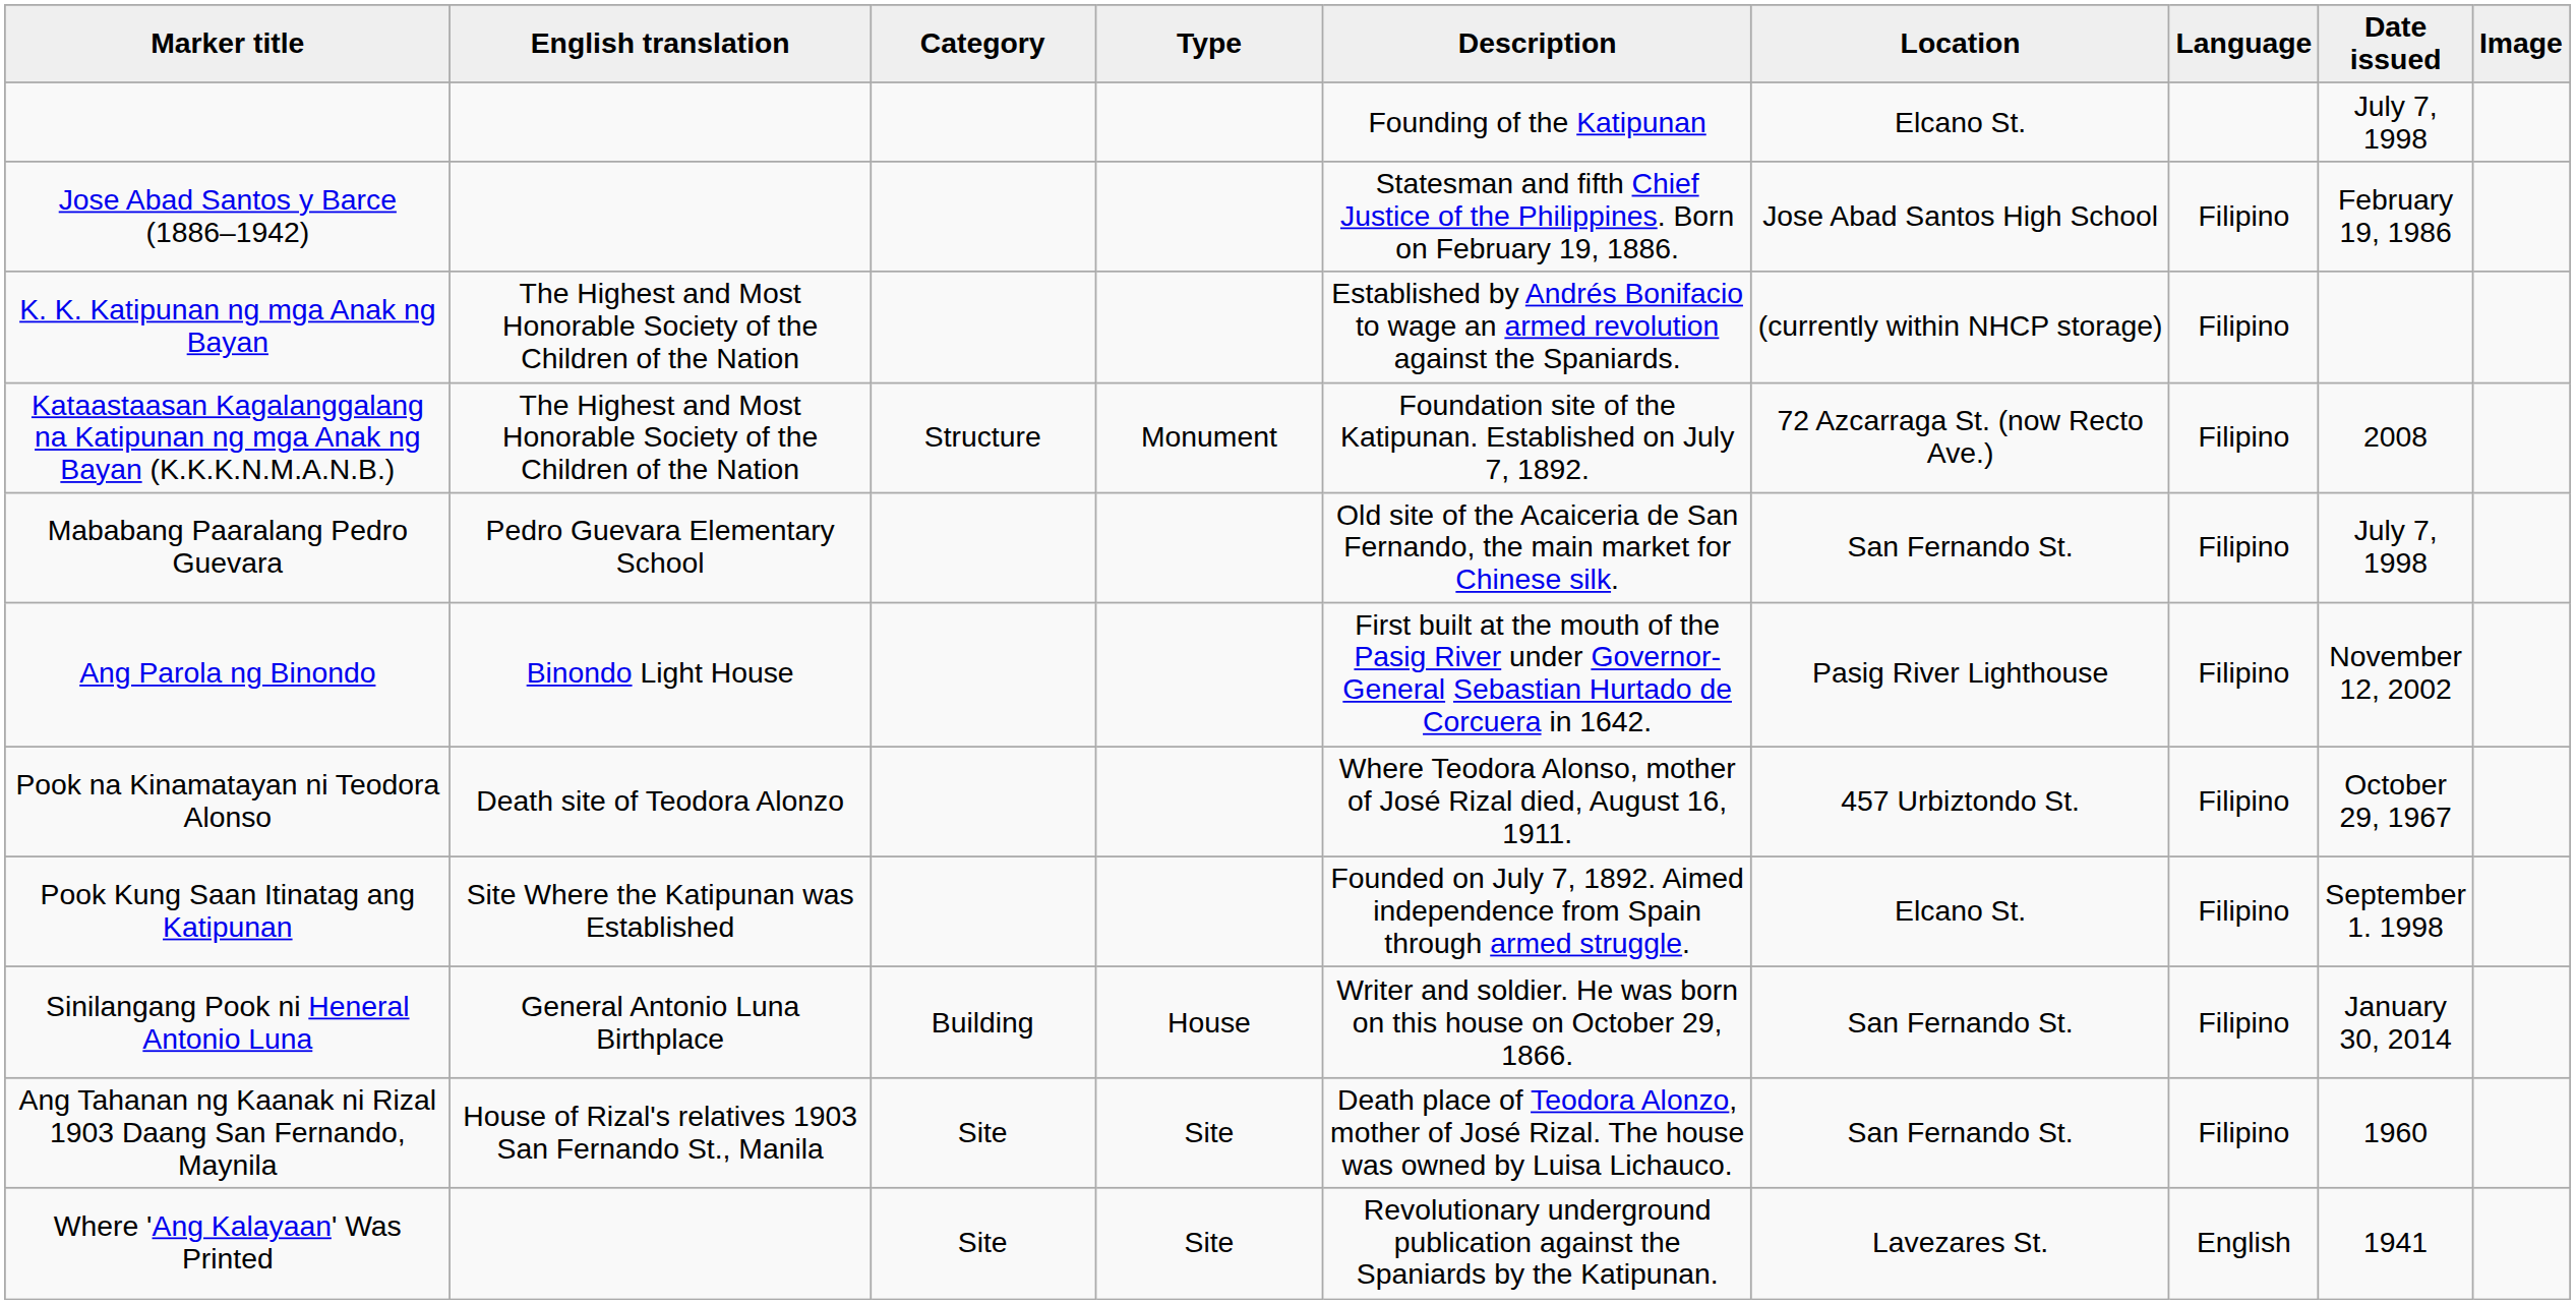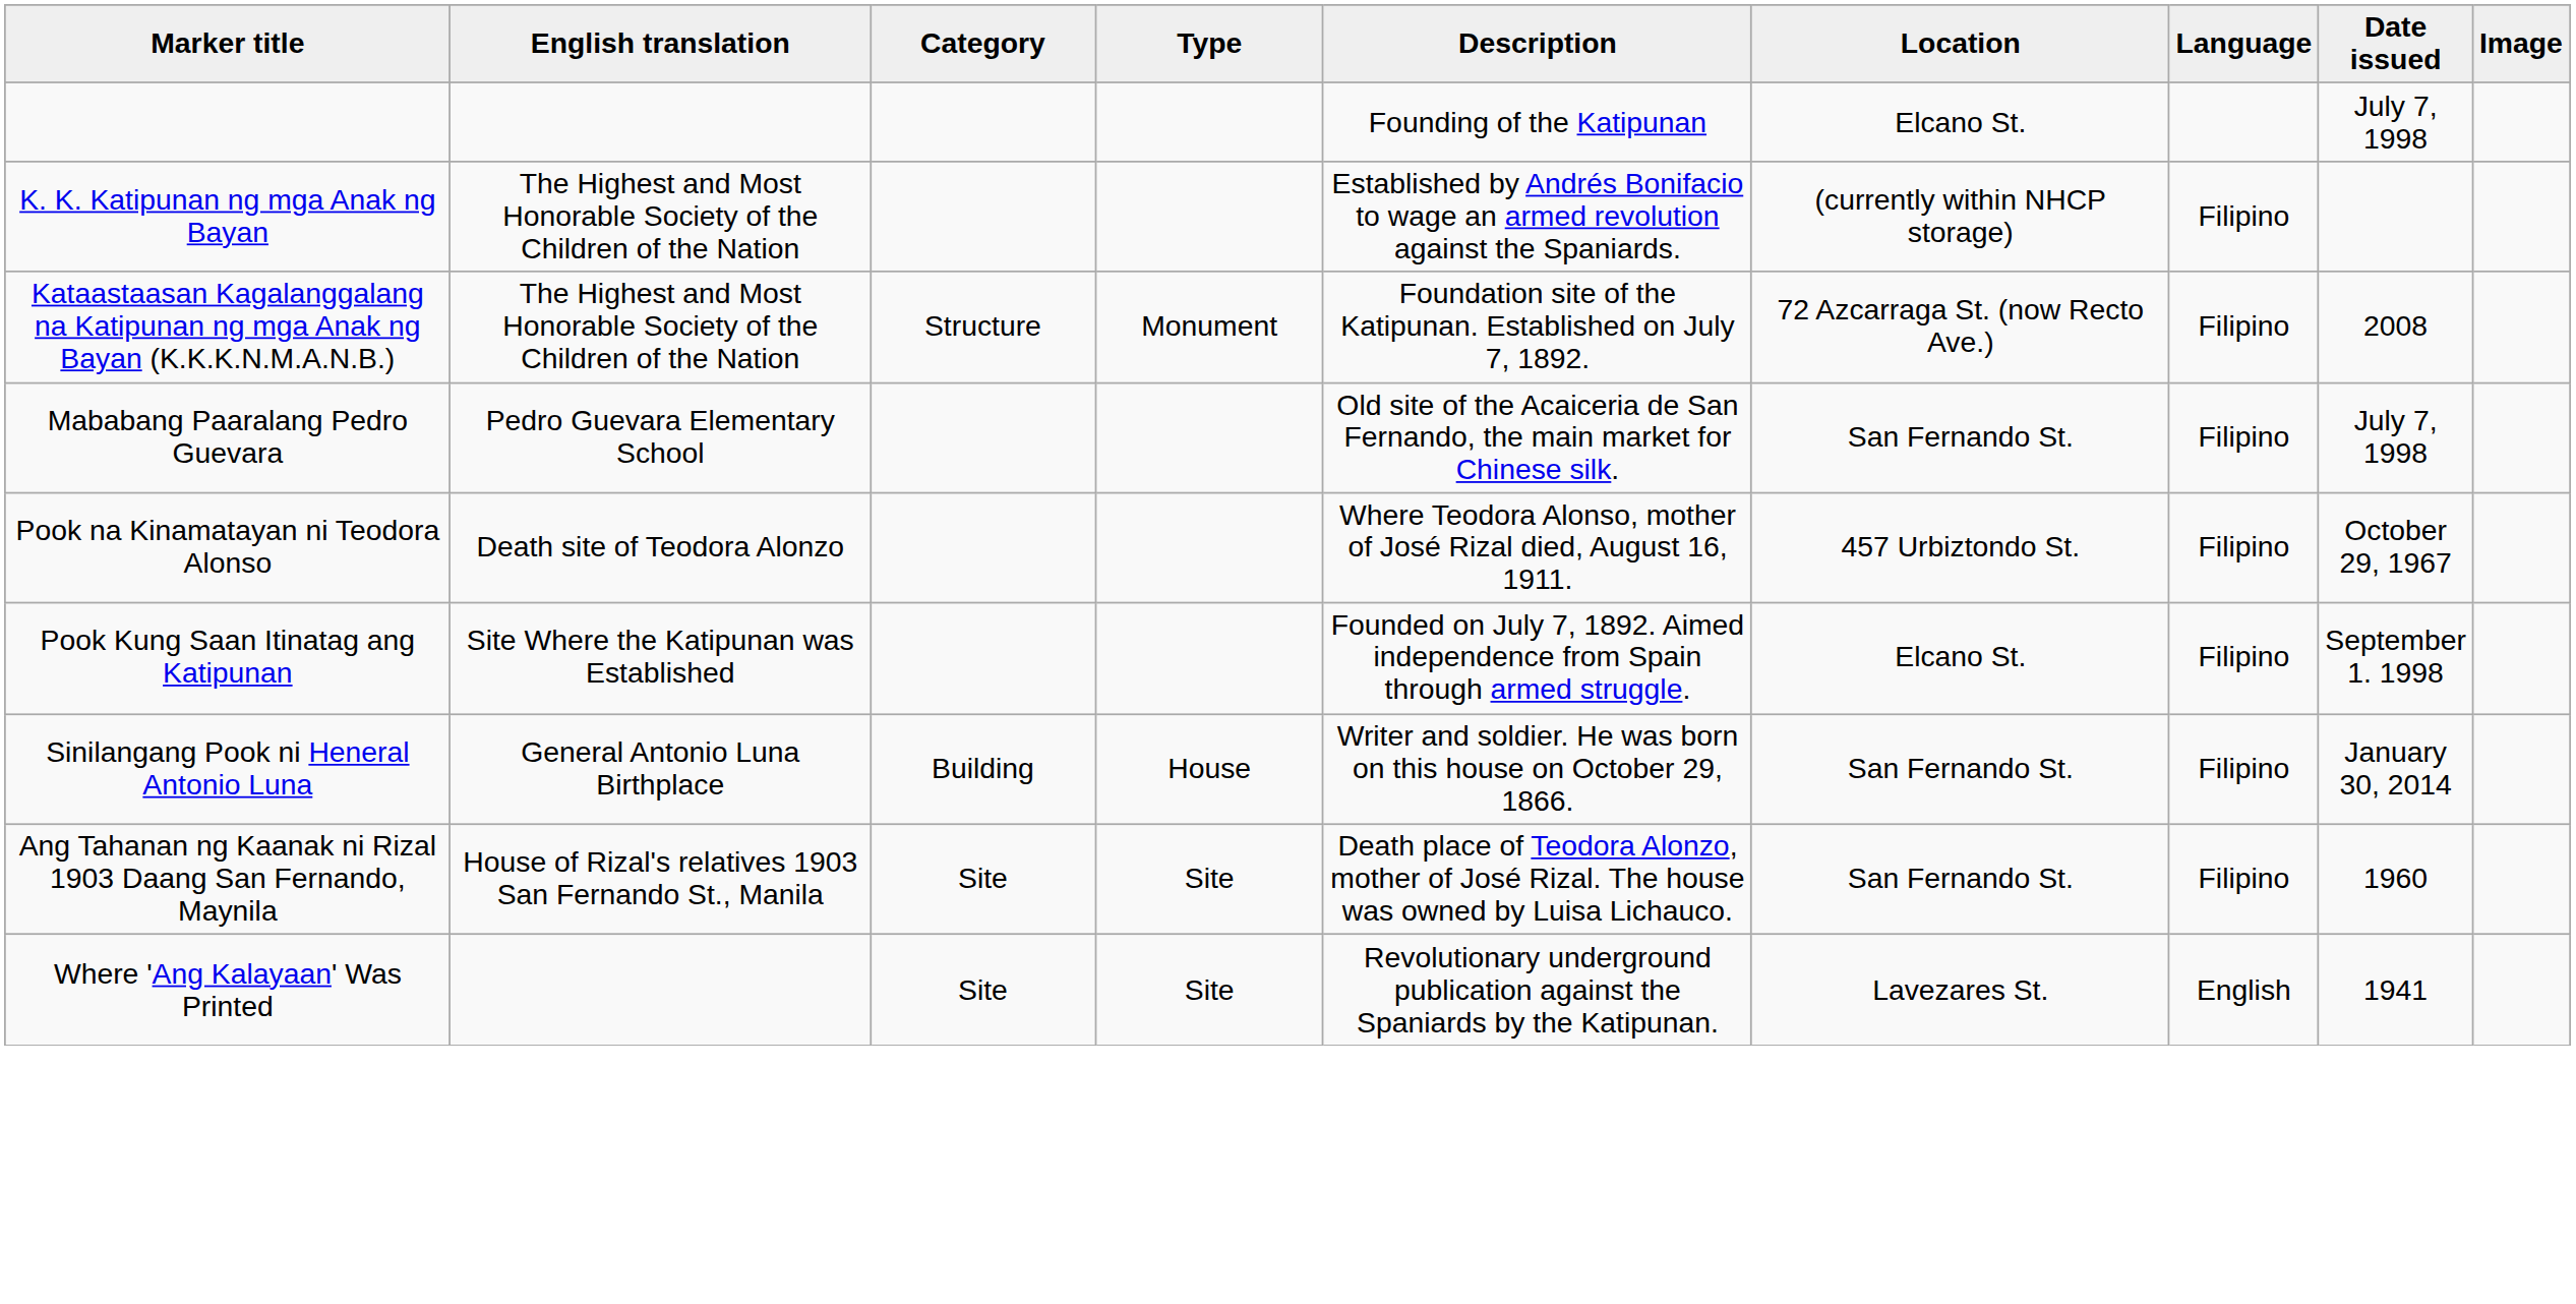- row: Jose Abad Santos y Barce (1886–1942) | Statesman and fifth Chief Justice of the Philippines. Born on February 19, 1886. | Jose Abad Santos High School | Filipino | February 19, 1986
- row: Ang Parola ng Binondo | Binondo Light House | First built at the mouth of the Pasig River under Governor-General Sebastian Hurtado de Corcuera in 1642. | Pasig River Lighthouse | Filipino | November 12, 2002
